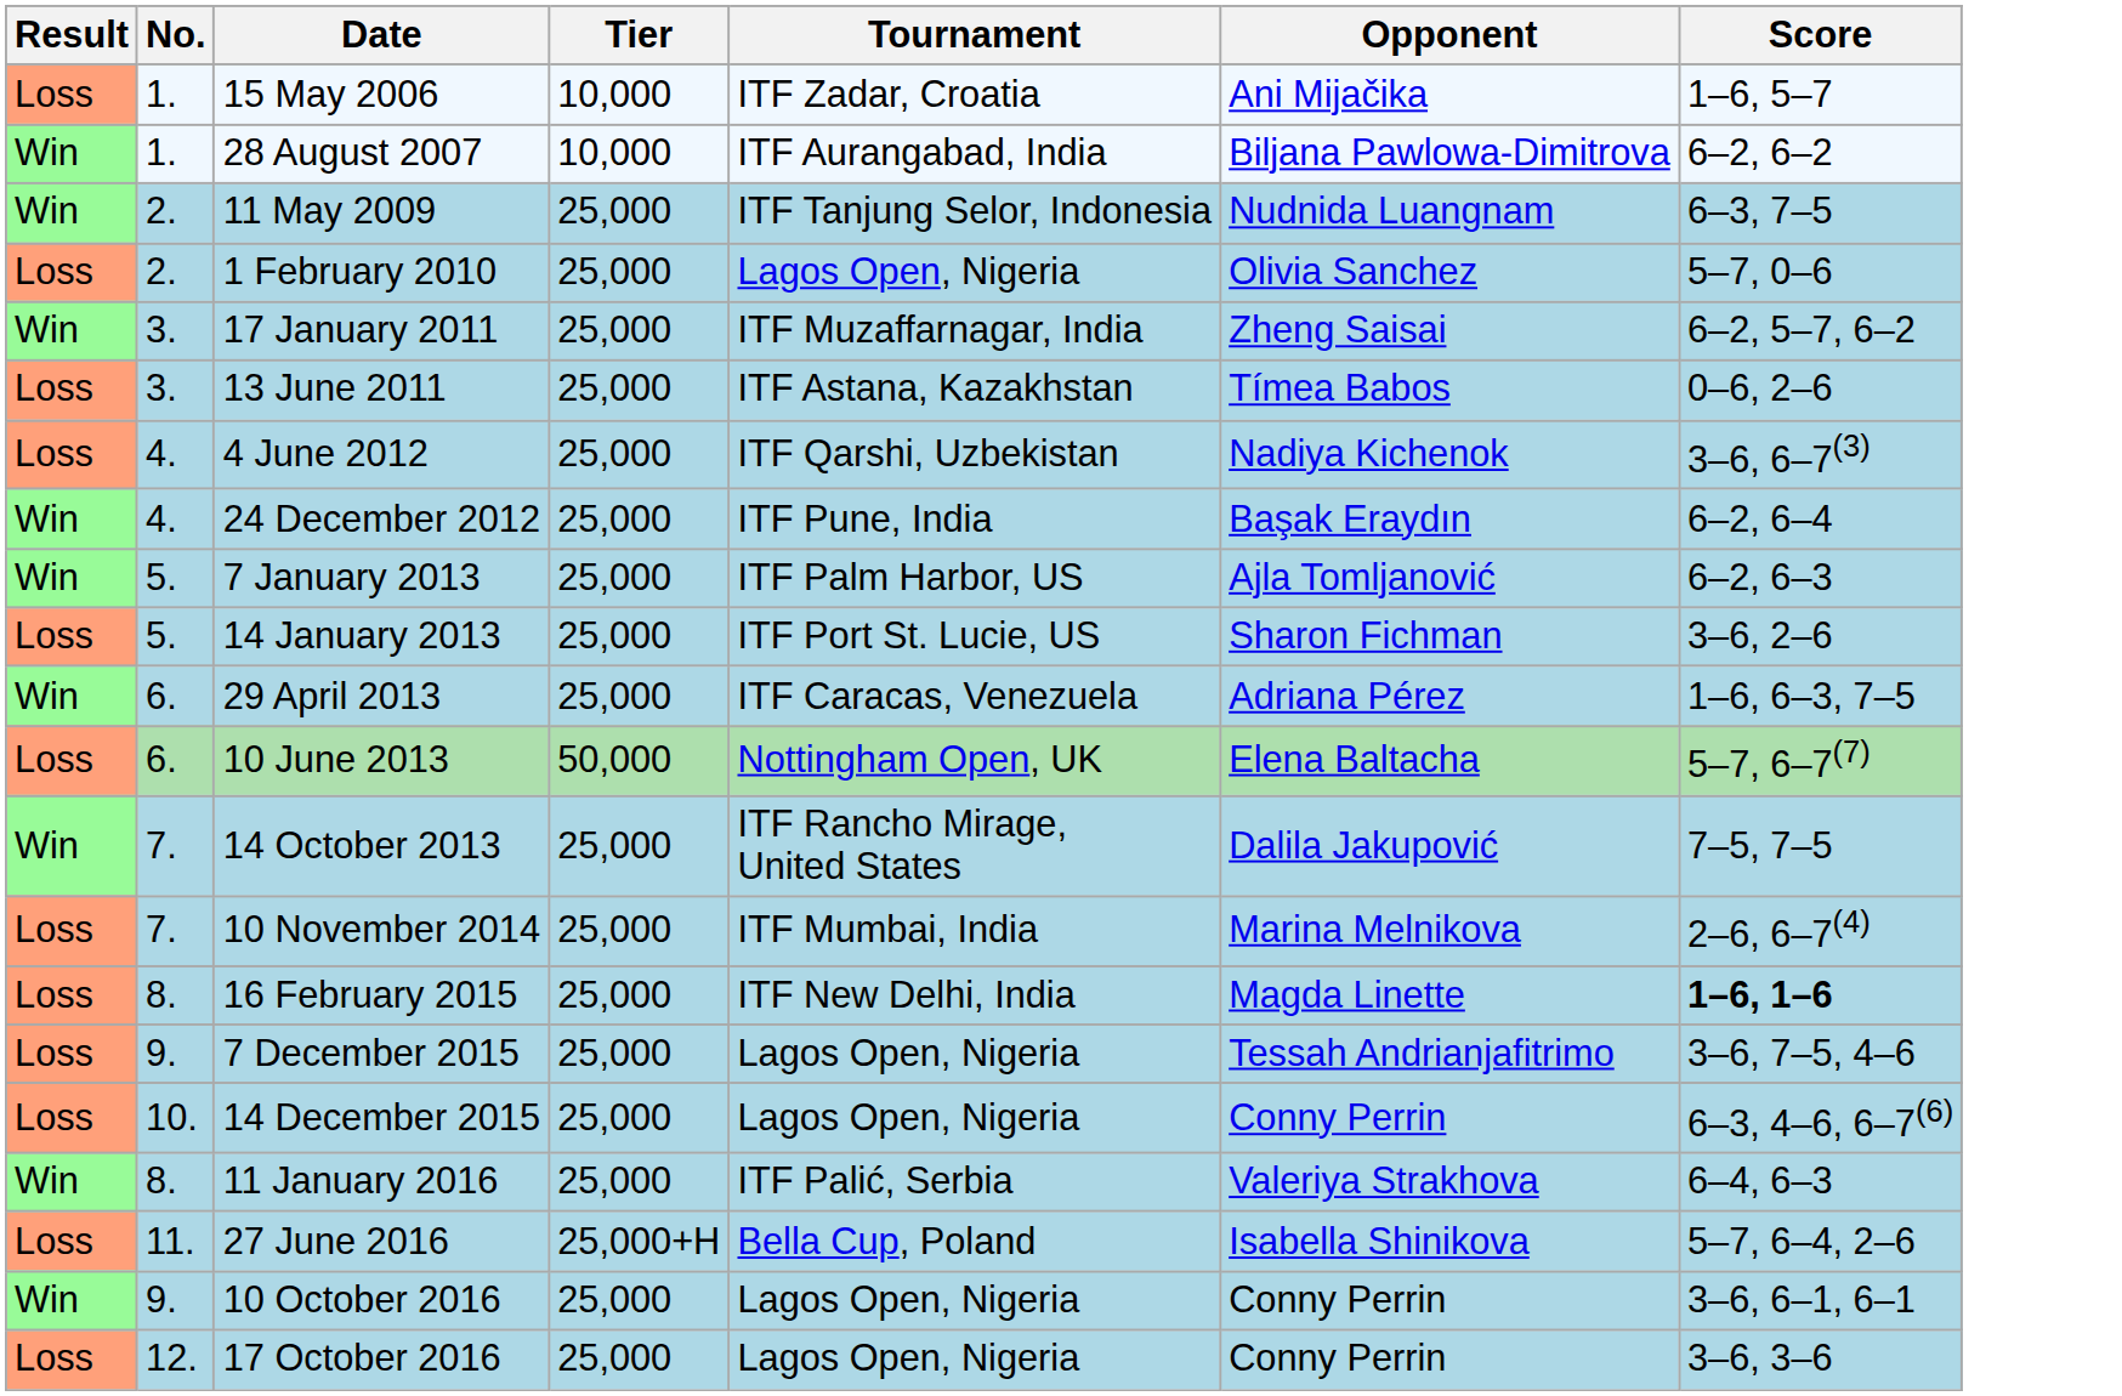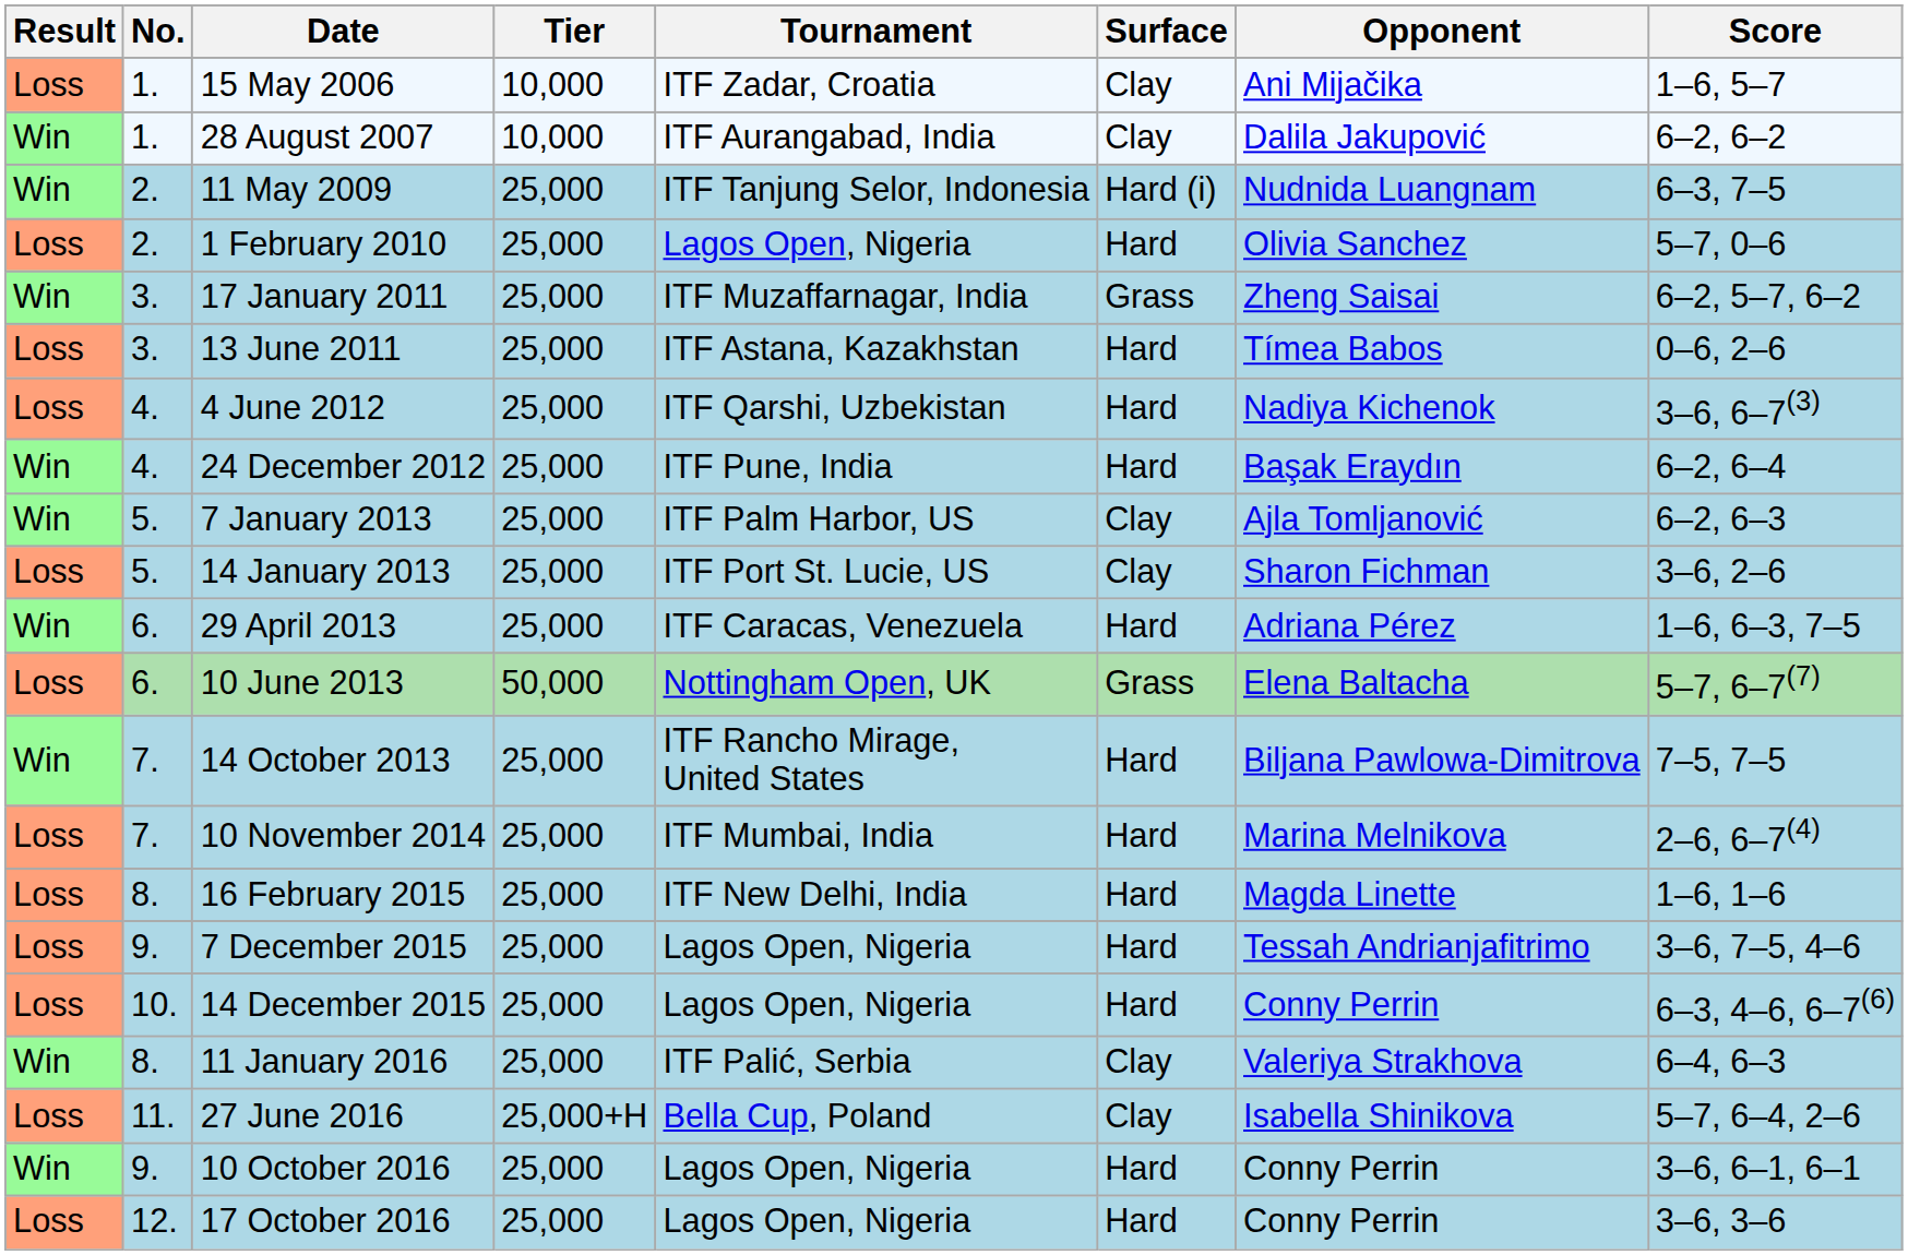+ column: Surface | Clay | Clay | Hard (i) | Hard | Grass | Hard | Hard | Hard | Clay | Clay | Hard | Grass | Hard | Hard | Hard | Hard | Hard | Clay | Clay | Hard | Hard
28 August 2007 | Opponent: Biljana Pawlowa-Dimitrova -> Dalila Jakupović
14 October 2013 | Opponent: Dalila Jakupović -> Biljana Pawlowa-Dimitrova
16 February 2015 | Score: bold -> normal
